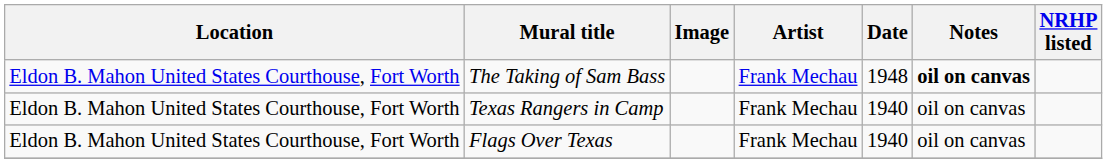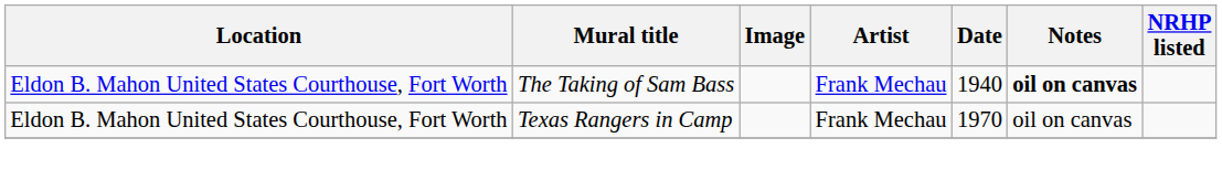The Taking of Sam Bass | Date: 1948 -> 1940
Texas Rangers in Camp | Date: 1940 -> 1970
- row: Eldon B. Mahon United States Courthouse, Fort Worth | Flags Over Texas | Frank Mechau | 1940 | oil on canvas
